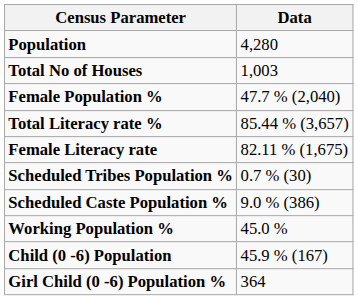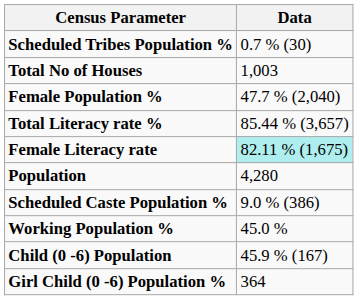rows swapped: Population <-> Scheduled Tribes Population %
Female Literacy rate | Data: no background -> paleturquoise background
